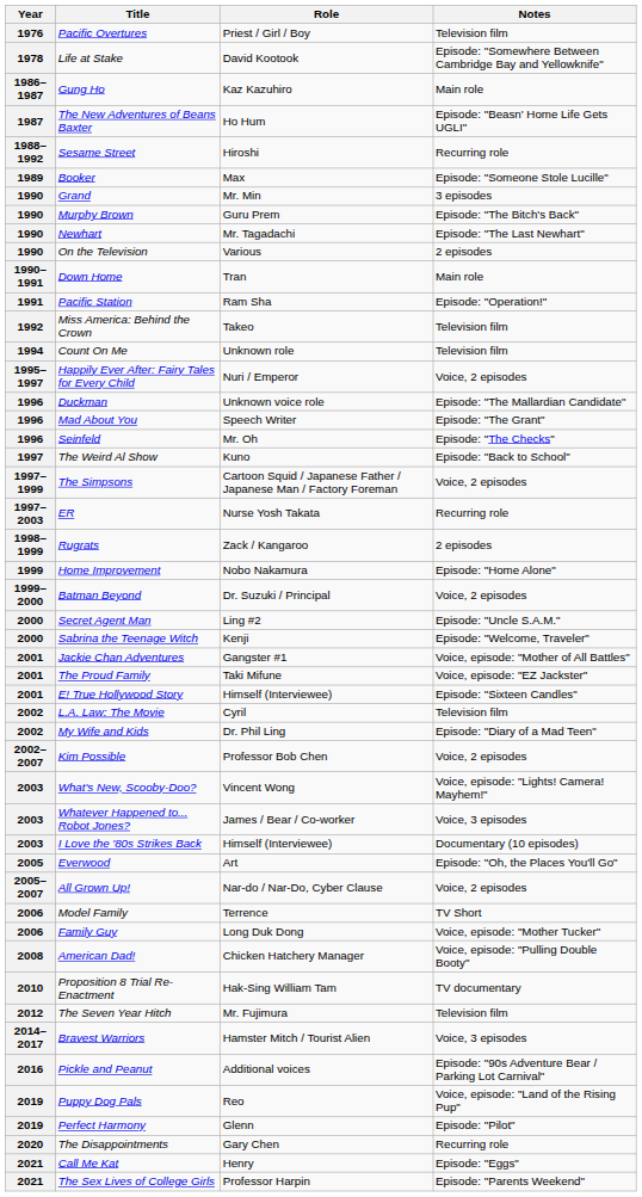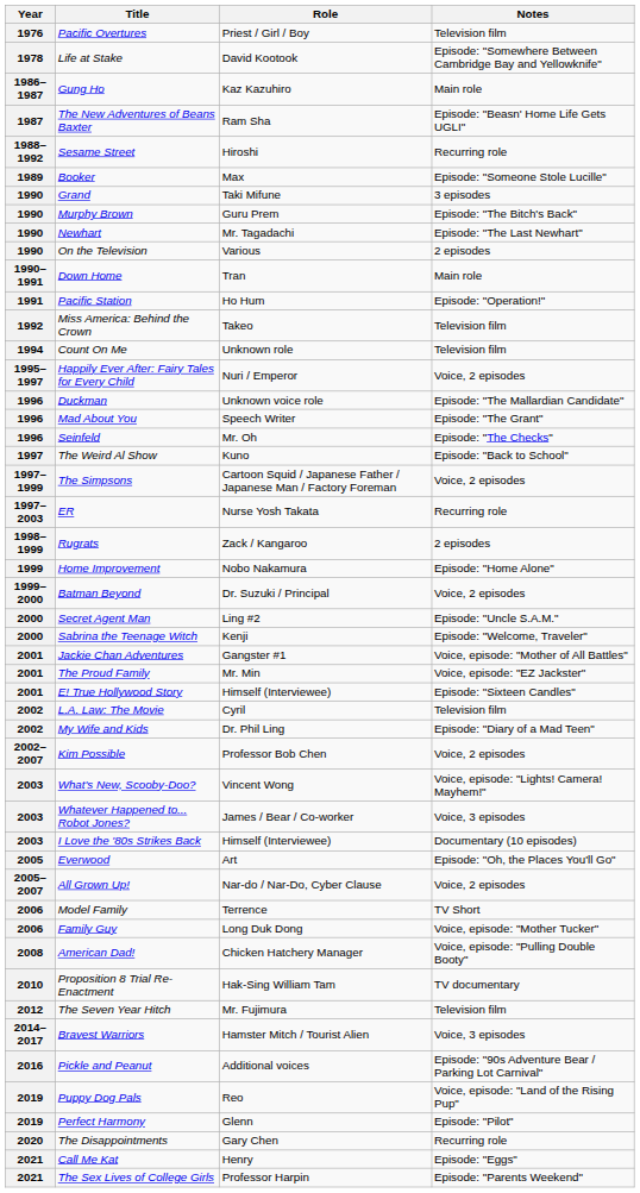The New Adventures of Beans Baxter | Role: Ho Hum -> Ram Sha
Grand | Role: Mr. Min -> Taki Mifune
Pacific Station | Role: Ram Sha -> Ho Hum
The Proud Family | Role: Taki Mifune -> Mr. Min
